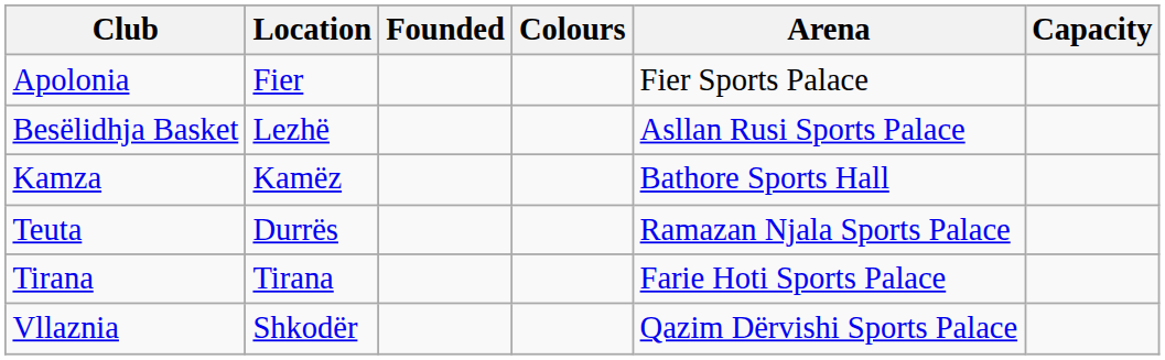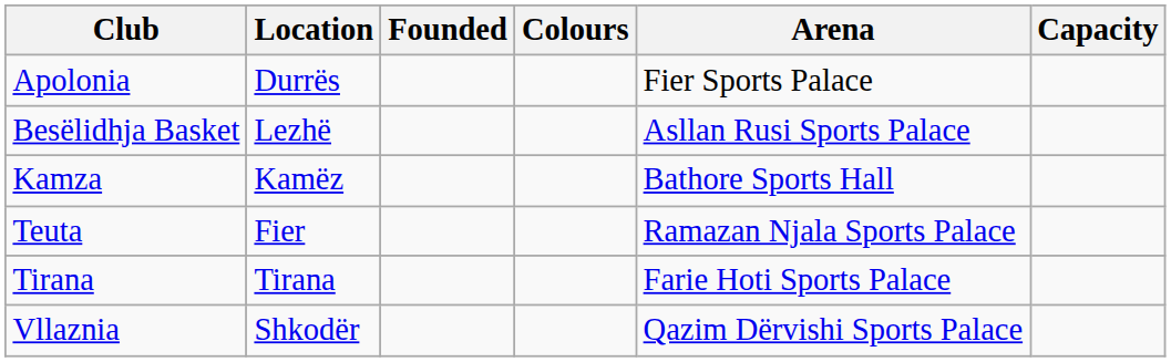Apolonia | Location: Fier -> Durrës
Teuta | Location: Durrës -> Fier
